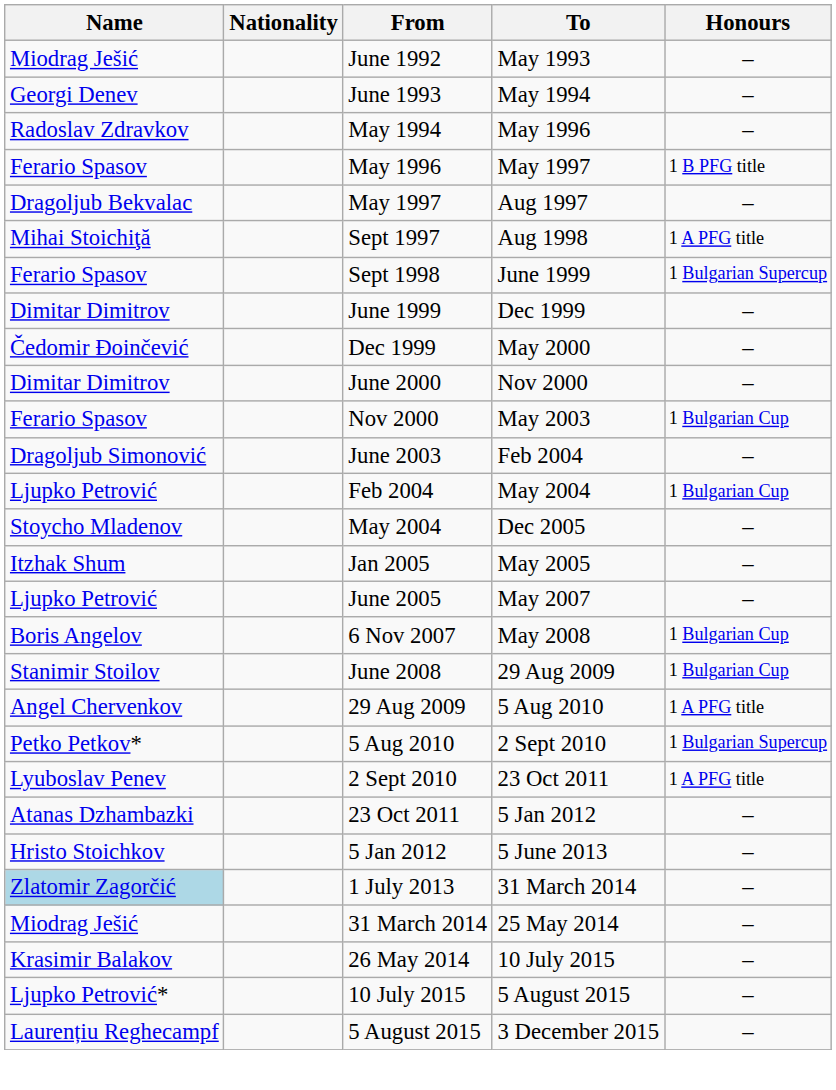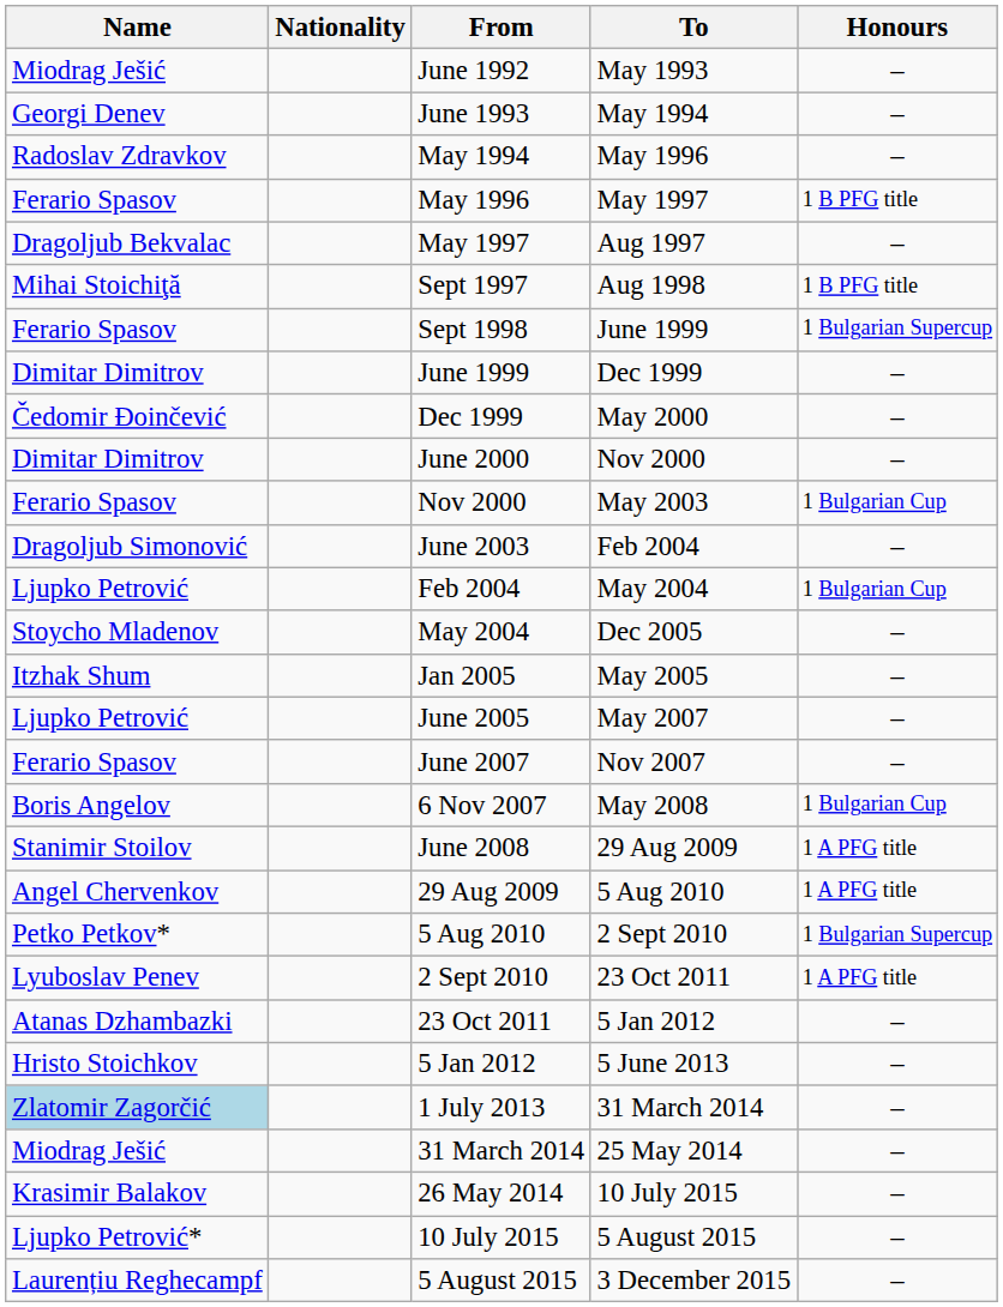Sept 1997 | Honours: 1 A PFG title -> 1 B PFG title
+ row: Ferario Spasov | June 2007 | Nov 2007 | –
June 2008 | Honours: 1 Bulgarian Cup -> 1 A PFG title
